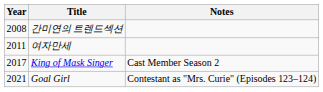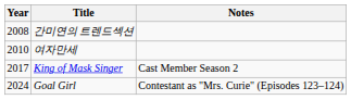여자만세 | Year: 2011 -> 2010
Goal Girl | Year: 2021 -> 2024
